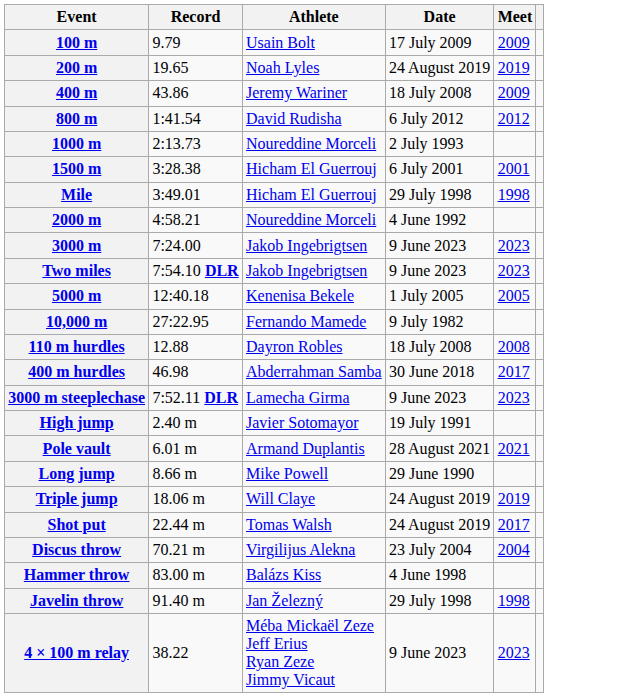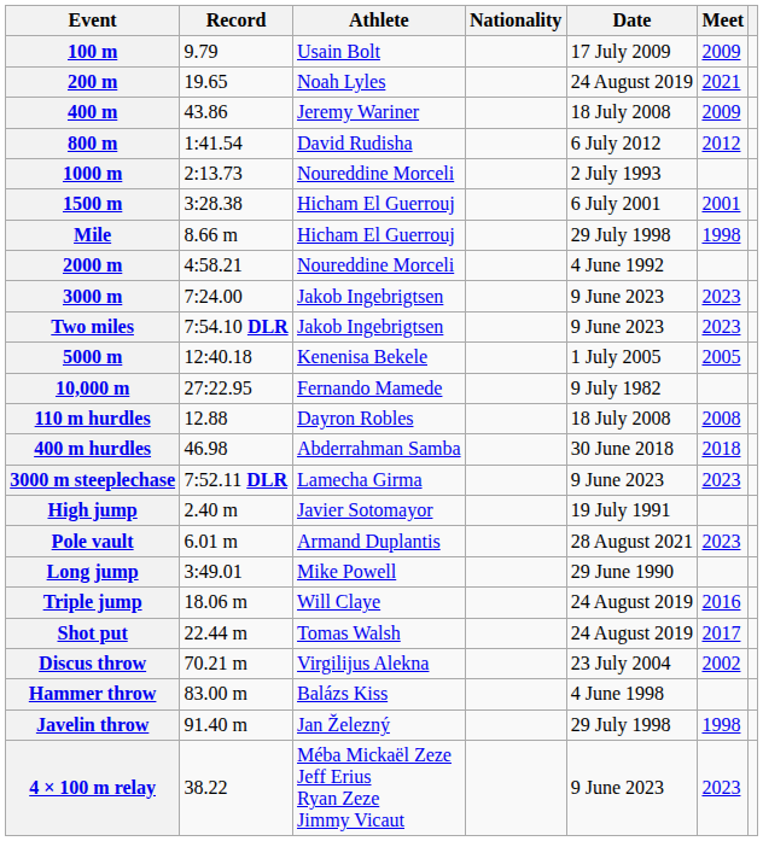+ column: Nationality
200 m | Meet: 2019 -> 2021
Mile | Record: 3:49.01 -> 8.66 m
400 m hurdles | Meet: 2017 -> 2018
Pole vault | Meet: 2021 -> 2023
Long jump | Record: 8.66 m -> 3:49.01
Triple jump | Meet: 2019 -> 2016
Discus throw | Meet: 2004 -> 2002
